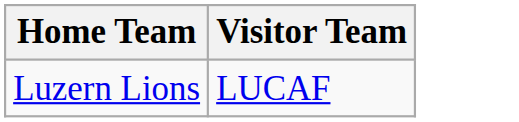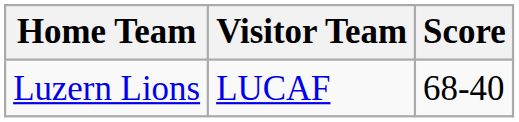+ column: Score | 68-40
